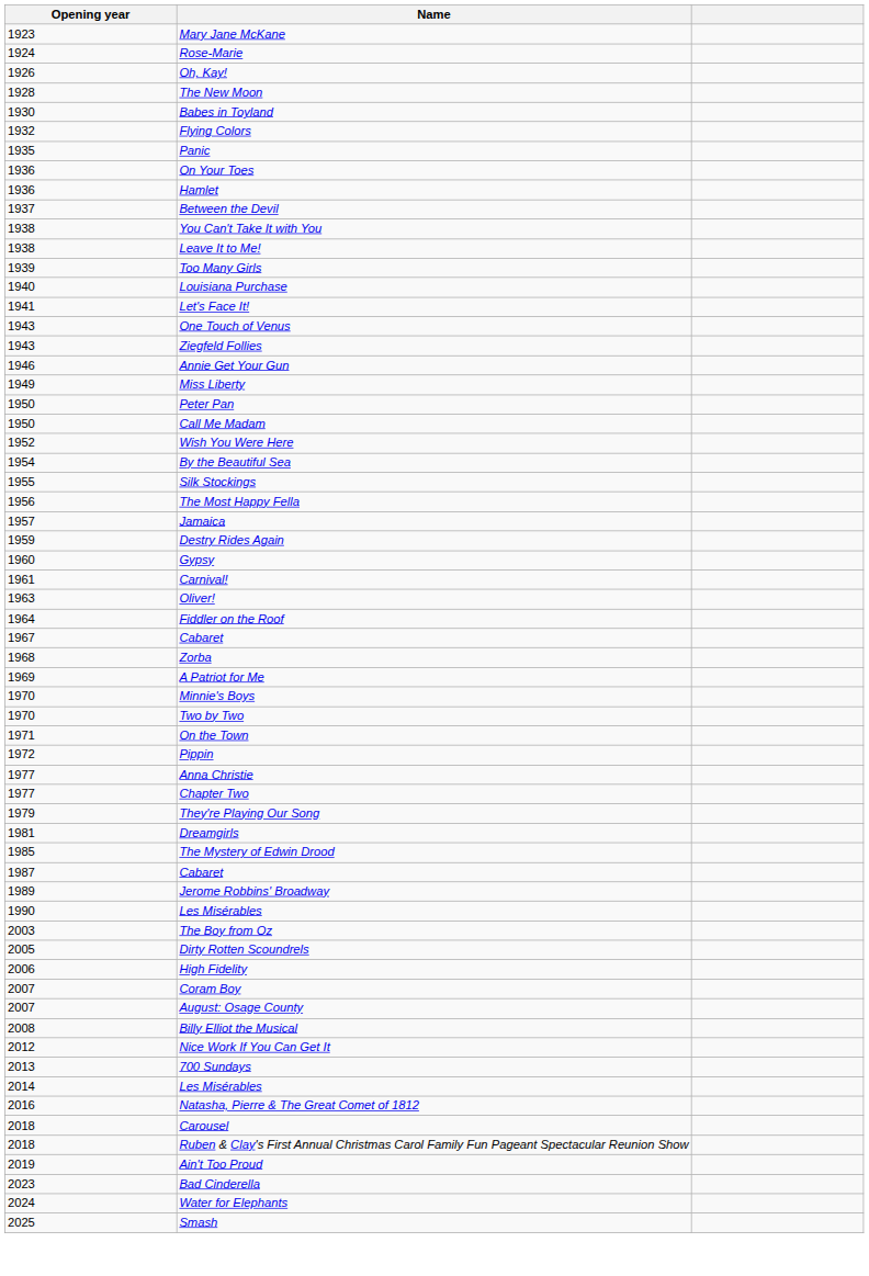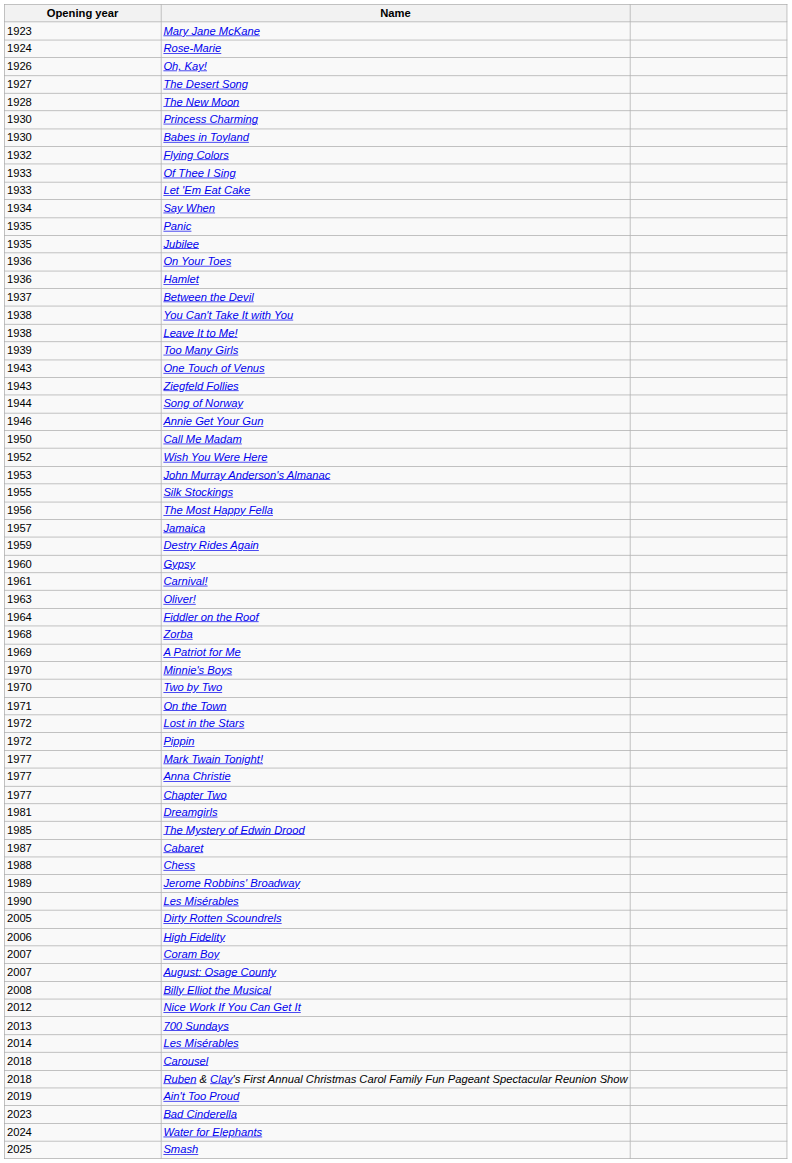+ row: 1927 | The Desert Song
+ row: 1930 | Princess Charming
+ row: 1933 | Of Thee I Sing
+ row: 1933 | Let 'Em Eat Cake
+ row: 1934 | Say When
+ row: 1935 | Jubilee
- row: 1940 | Louisiana Purchase
- row: 1941 | Let's Face It!
+ row: 1944 | Song of Norway
- row: 1949 | Miss Liberty
- row: 1950 | Peter Pan
+ row: 1953 | John Murray Anderson's Almanac
- row: 1954 | By the Beautiful Sea
- row: 1967 | Cabaret
+ row: 1972 | Lost in the Stars
+ row: 1977 | Mark Twain Tonight!
- row: 1979 | They're Playing Our Song
+ row: 1988 | Chess
- row: 2003 | The Boy from Oz
- row: 2016 | Natasha, Pierre & The Great Comet of 1812
